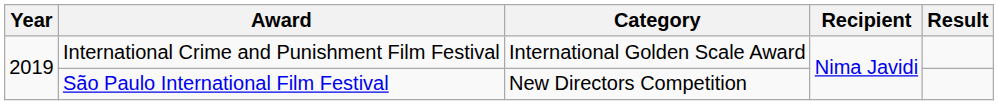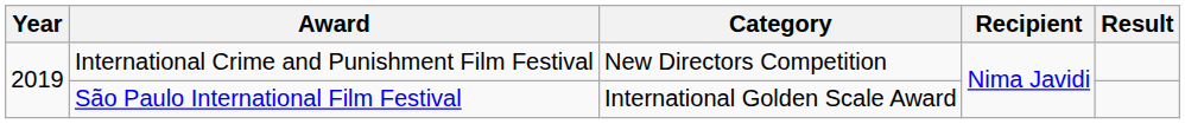International Crime and Punishment Film Festival | Category: International Golden Scale Award -> New Directors Competition
São Paulo International Film Festival | Category: New Directors Competition -> International Golden Scale Award
